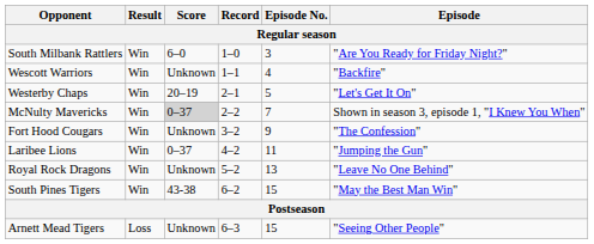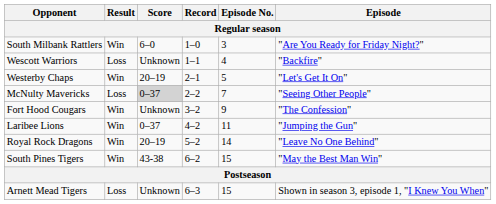Wescott Warriors | Result: Win -> Loss
McNulty Mavericks | Result: Win -> Loss
McNulty Mavericks | Episode: Shown in season 3, episode 1, "I Knew You When" -> "Seeing Other People"
Royal Rock Dragons | Score: Unknown -> 20–19
Royal Rock Dragons | Episode No.: 13 -> 14
Arnett Mead Tigers | Episode: "Seeing Other People" -> Shown in season 3, episode 1, "I Knew You When"
